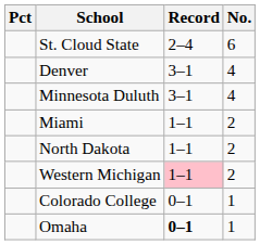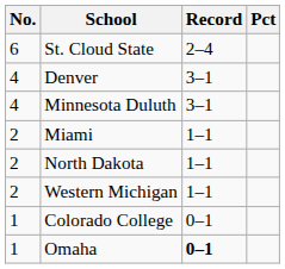columns swapped: No. <-> Pct
Western Michigan | Record: pink background -> no background
